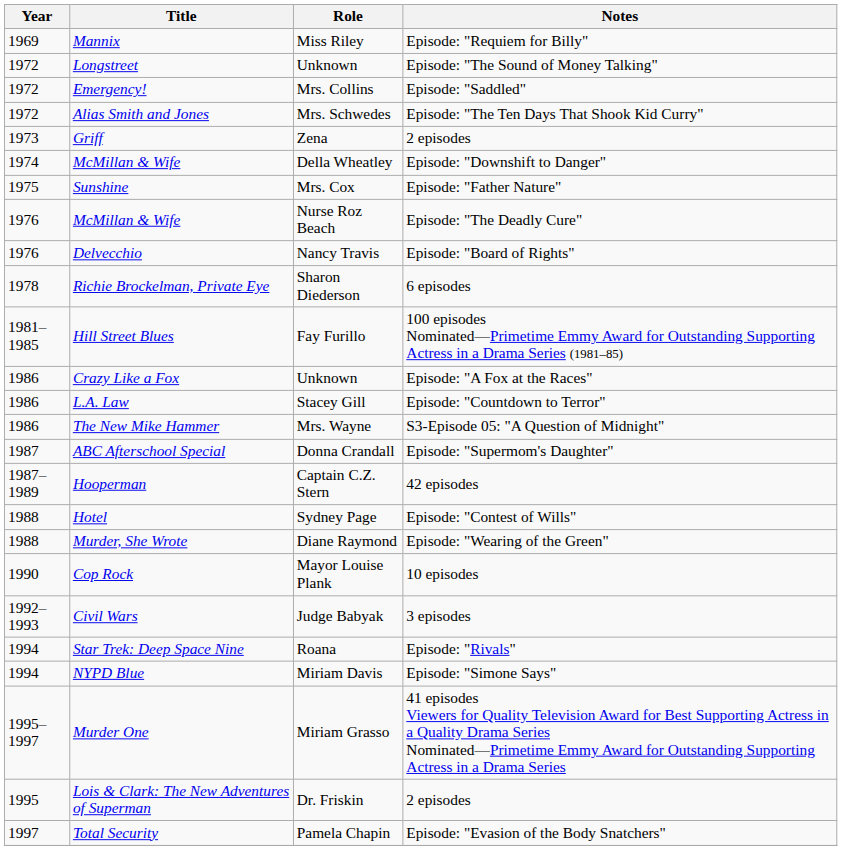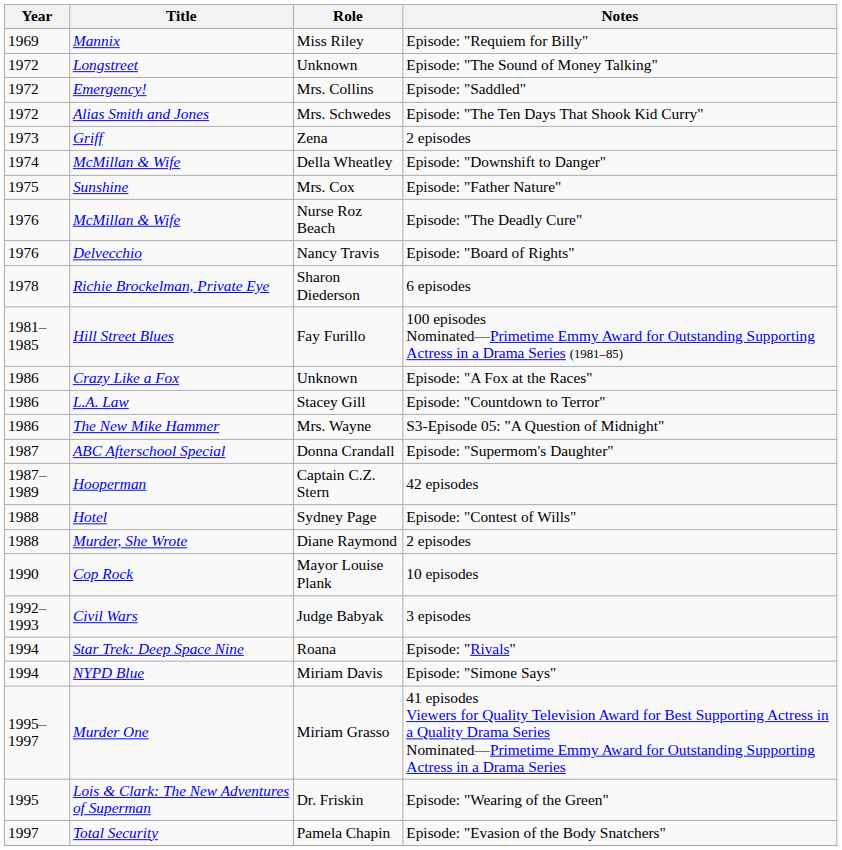Murder, She Wrote | Notes: Episode: "Wearing of the Green" -> 2 episodes
Lois & Clark: The New Adventures of Superman | Notes: 2 episodes -> Episode: "Wearing of the Green"
